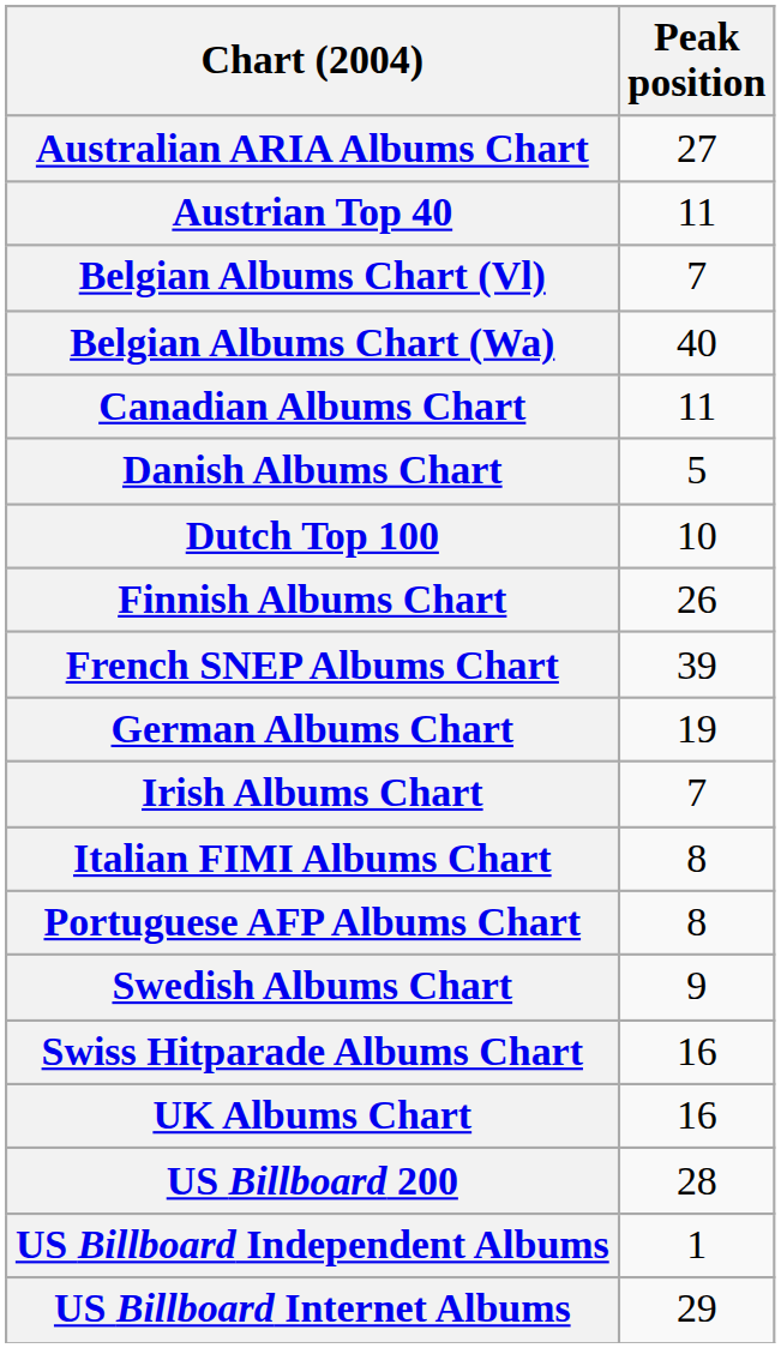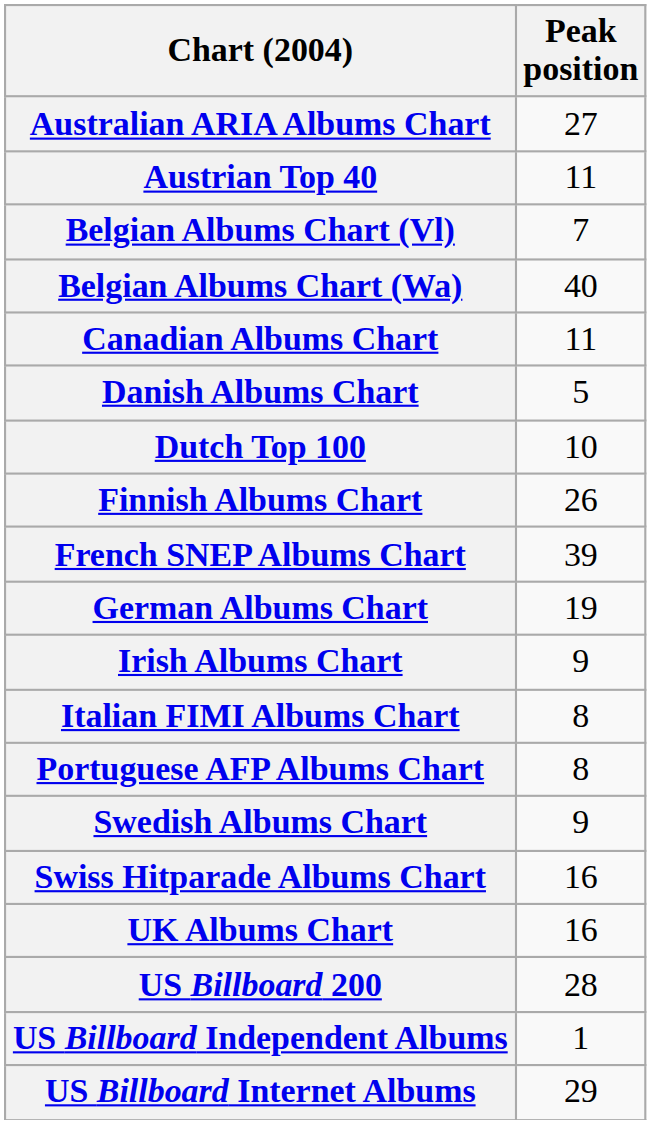Irish Albums Chart | Peak position: 7 -> 9
